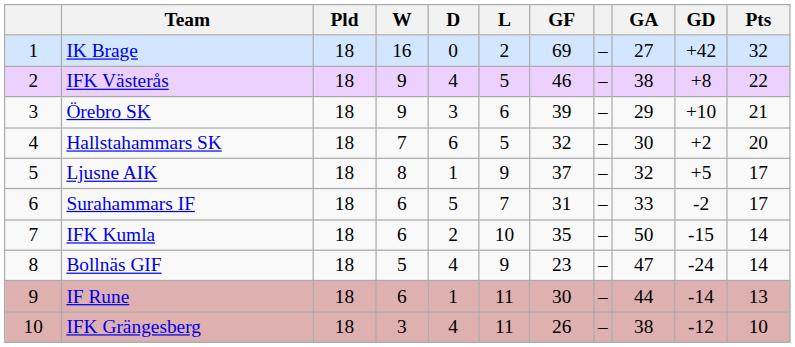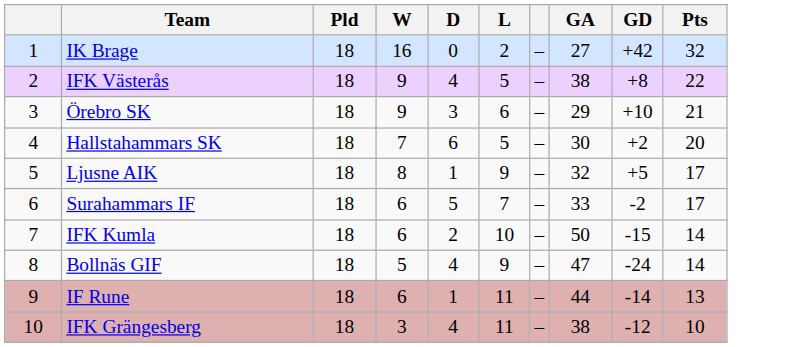- column: GF | 69 | 46 | 39 | 32 | 37 | 31 | 35 | 23 | 30 | 26
